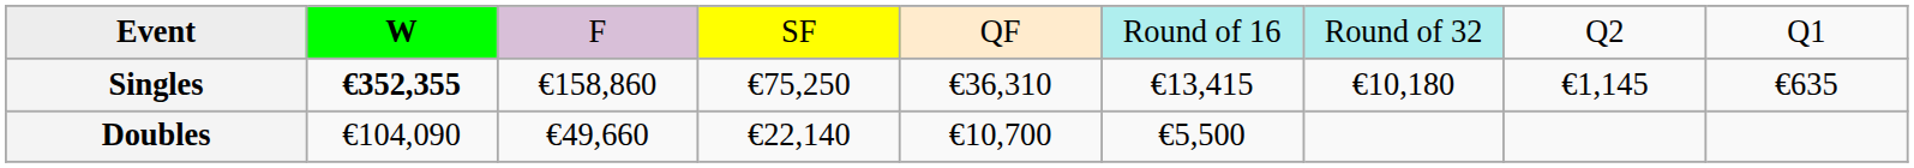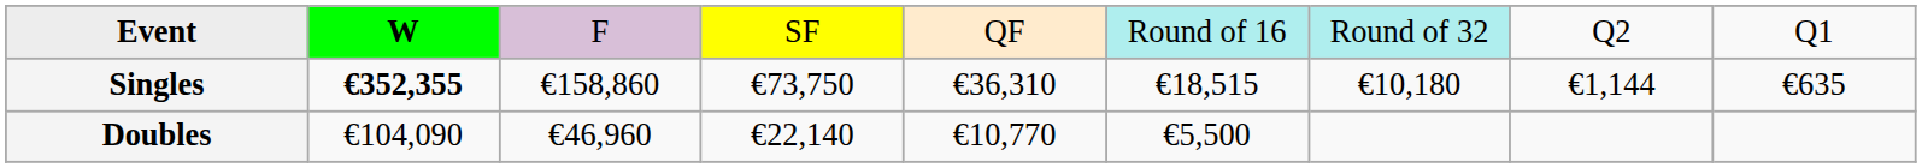Singles | column 4: €75,250 -> €73,750
Singles | column 6: €13,415 -> €18,515
Singles | column 8: €1,145 -> €1,144
Doubles | column 3: €49,660 -> €46,960
Doubles | column 5: €10,700 -> €10,770
